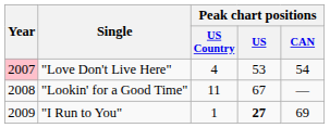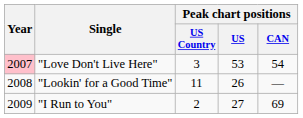"Love Don't Live Here" | Peak chart positions / US Country: 4 -> 3
"Lookin' for a Good Time" | Peak chart positions / US: 67 -> 26
"I Run to You" | Peak chart positions / US Country: 1 -> 2
"I Run to You" | Peak chart positions / US: bold -> normal
